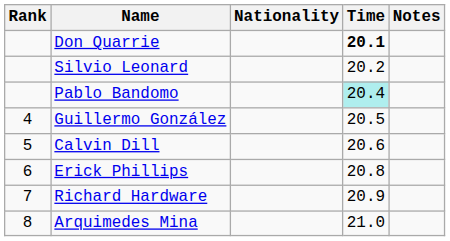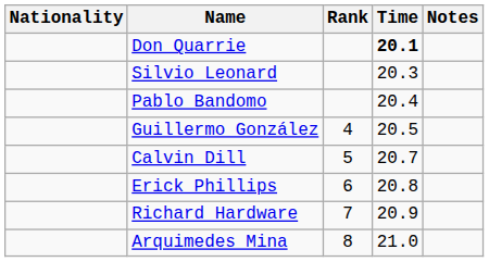columns swapped: Rank <-> Nationality
Silvio Leonard | Time: 20.2 -> 20.3
Pablo Bandomo | Time: paleturquoise background -> no background
Calvin Dill | Time: 20.6 -> 20.7
